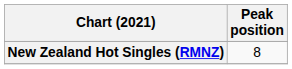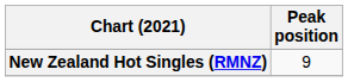New Zealand Hot Singles (RMNZ) | Peak position: 8 -> 9
